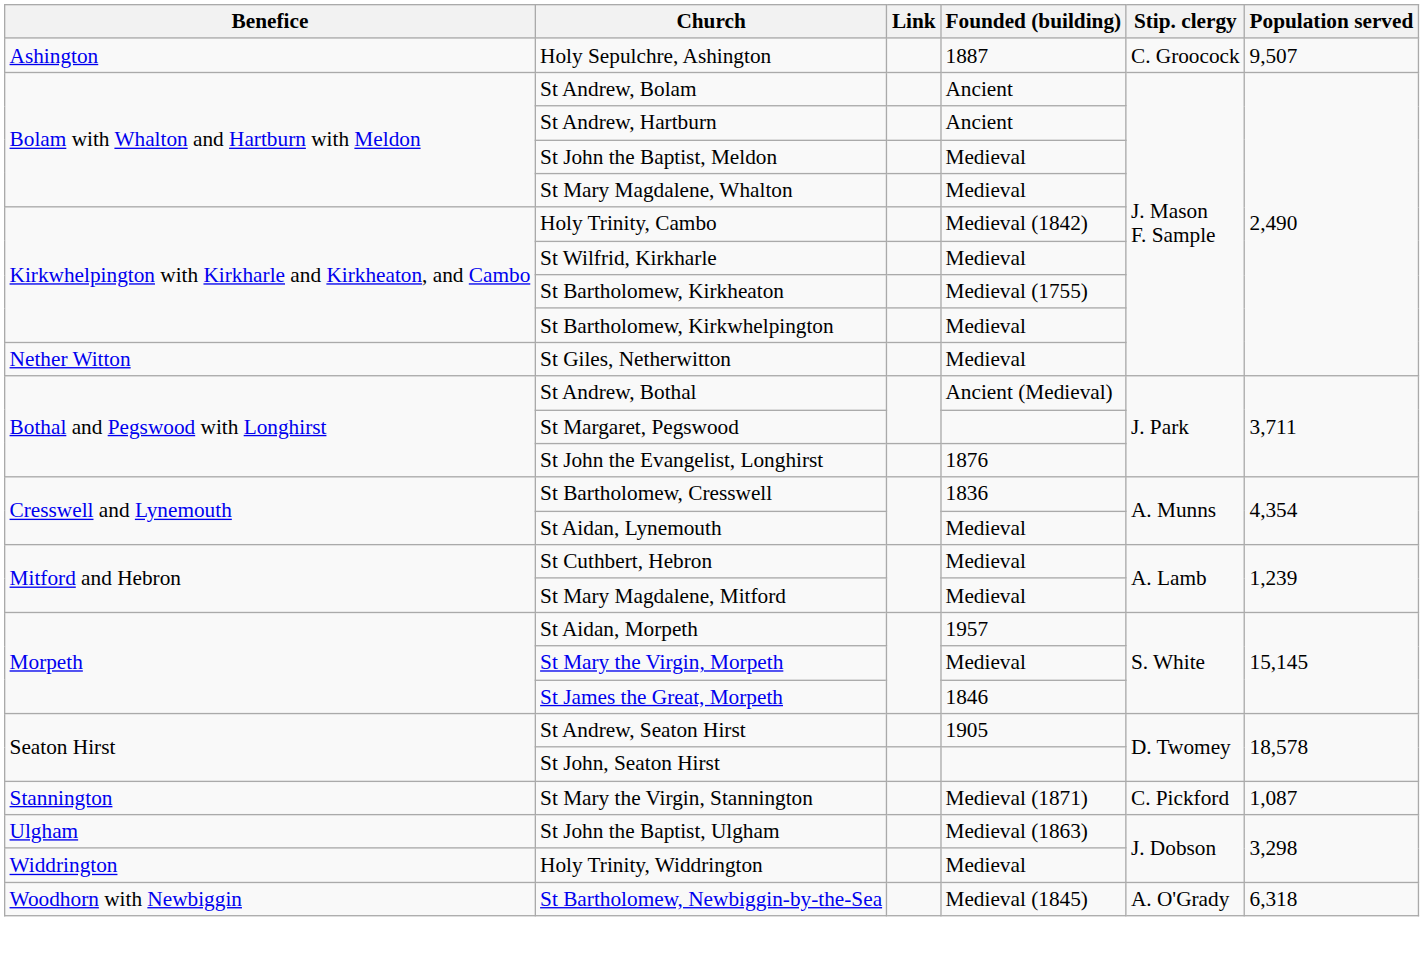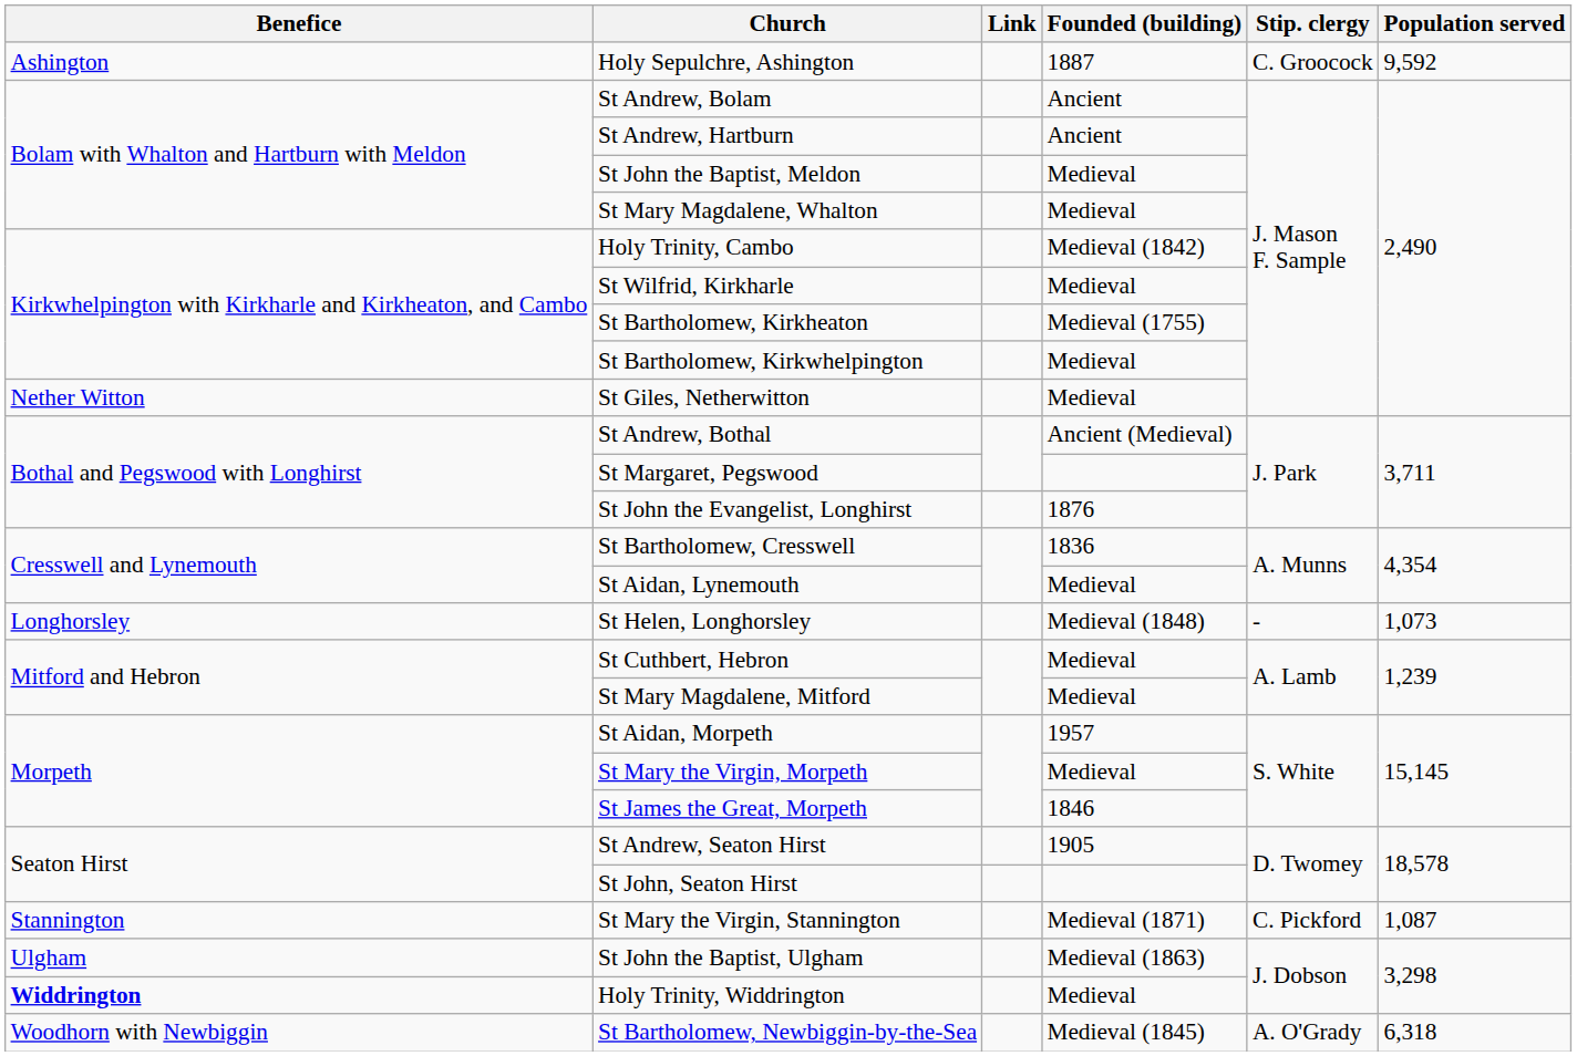Holy Sepulchre, Ashington | Population served: 9,507 -> 9,592
+ row: Longhorsley | St Helen, Longhorsley | Medieval (1848) | - | 1,073
Holy Trinity, Widdrington | Benefice: normal -> bold
